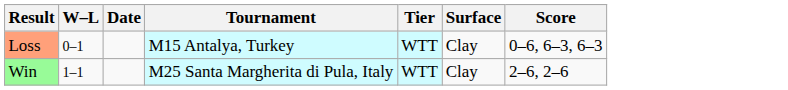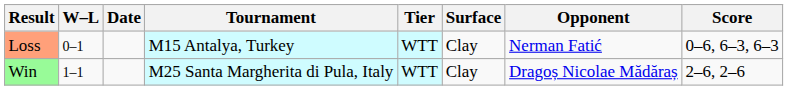+ column: Opponent | Nerman Fatić | Dragoș Nicolae Mădăraș
